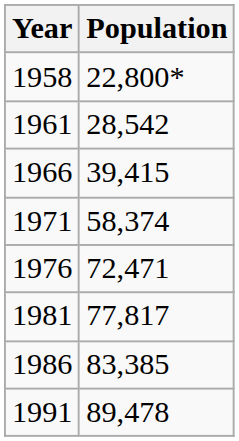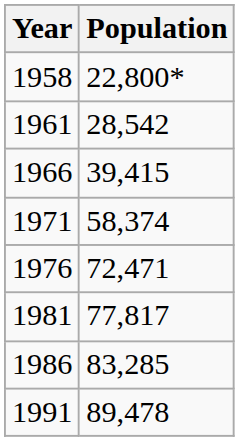1986 | Population: 83,385 -> 83,285
